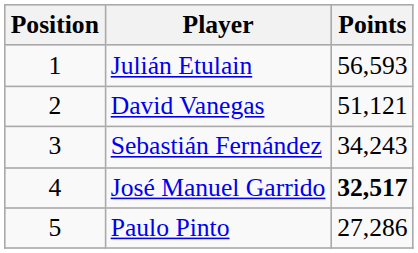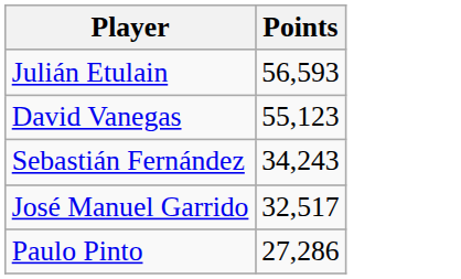- column: Position | 1 | 2 | 3 | 4 | 5
David Vanegas | Points: 51,121 -> 55,123
José Manuel Garrido | Points: bold -> normal
